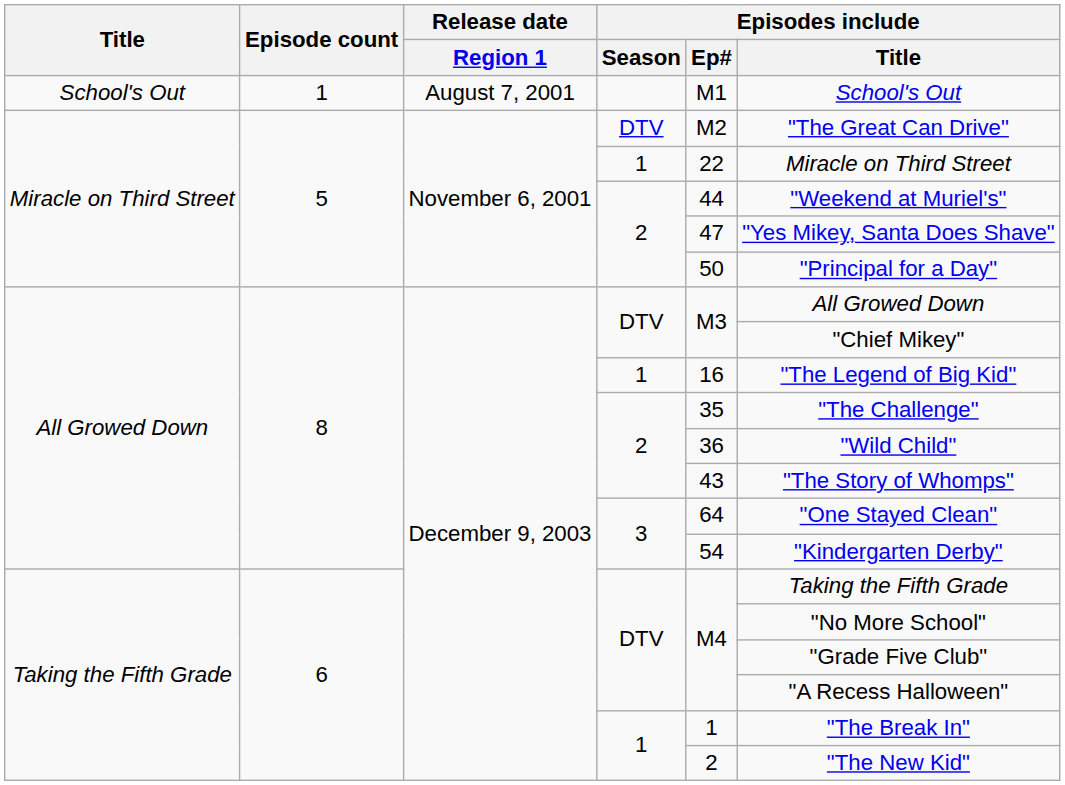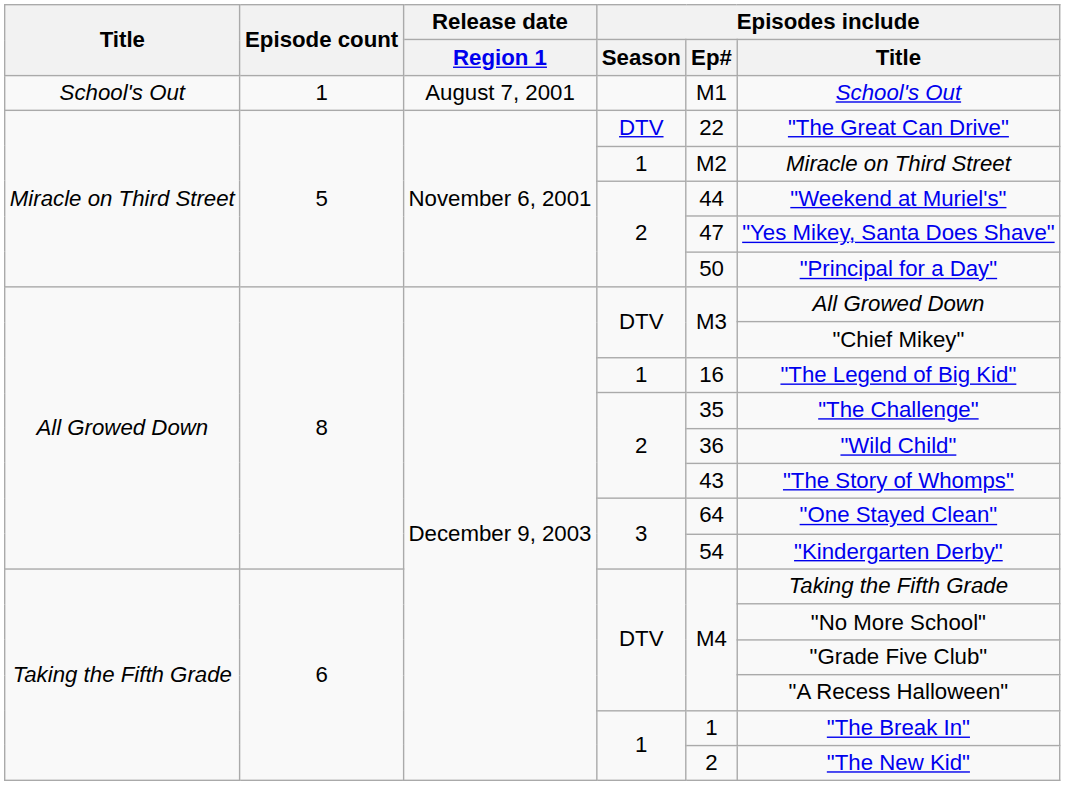Miracle on Third Street / DTV | Episodes include / Ep#: M2 -> 22
Miracle on Third Street / 1 | Episodes include / Ep#: 22 -> M2
